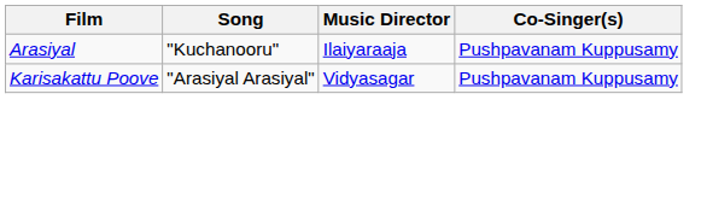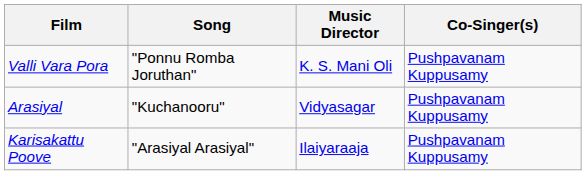+ row: Valli Vara Pora | "Ponnu Romba Joruthan" | K. S. Mani Oli | Pushpavanam Kuppusamy
Arasiyal | Music Director: Ilaiyaraaja -> Vidyasagar
Karisakattu Poove | Music Director: Vidyasagar -> Ilaiyaraaja
